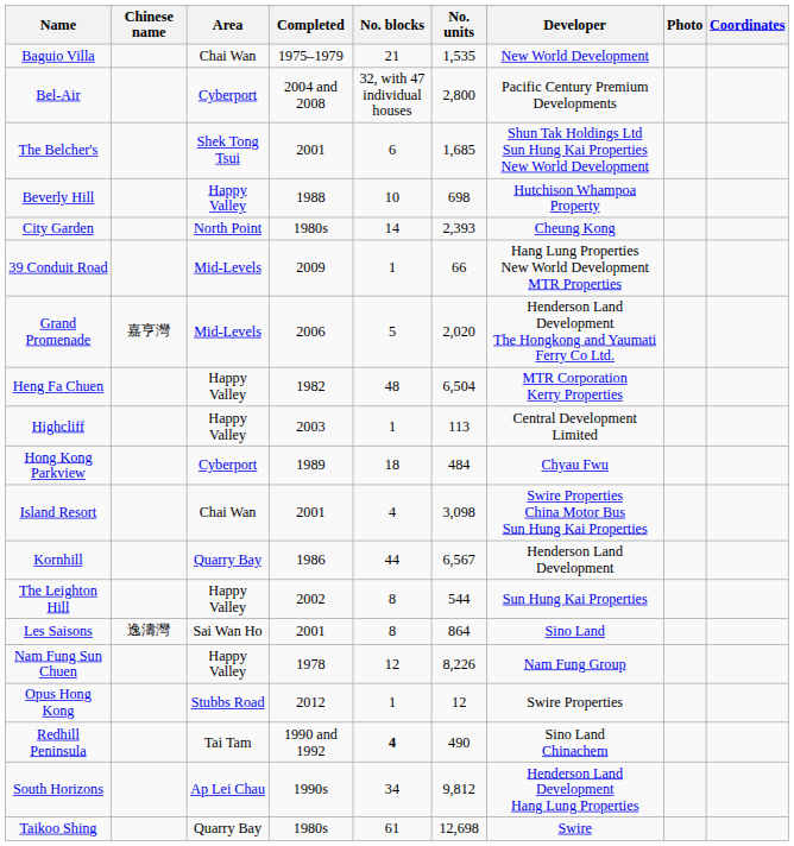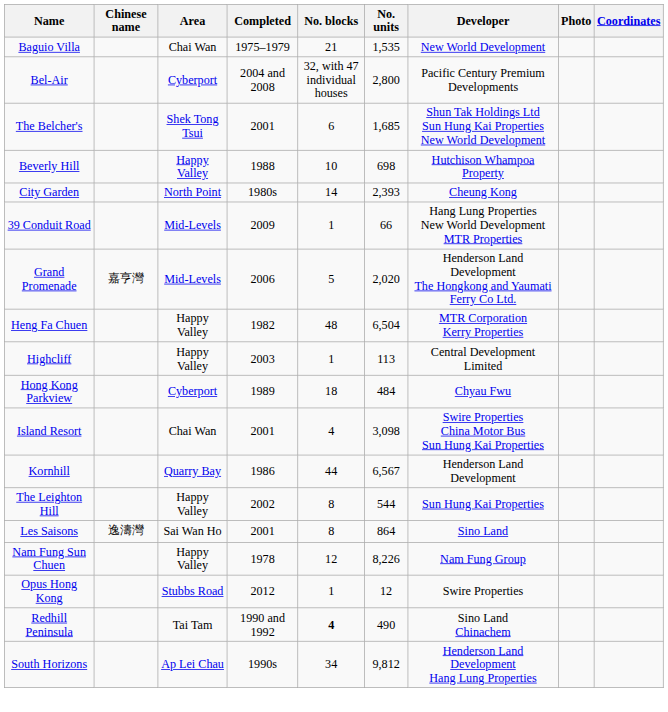- row: Taikoo Shing | Quarry Bay | 1980s | 61 | 12,698 | Swire
